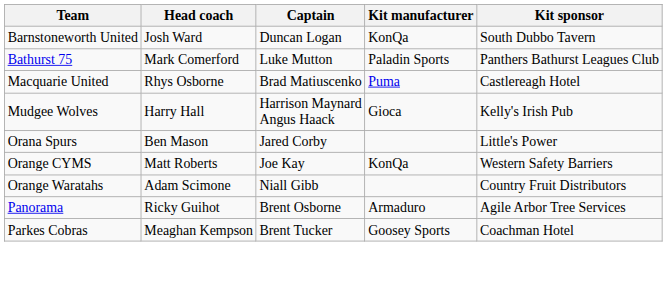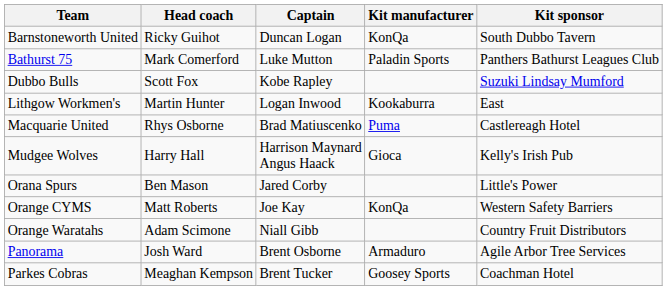Barnstoneworth United | Head coach: Josh Ward -> Ricky Guihot
+ row: Dubbo Bulls | Scott Fox | Kobe Rapley | Suzuki Lindsay Mumford
+ row: Lithgow Workmen's | Martin Hunter | Logan Inwood | Kookaburra | East
Panorama | Head coach: Ricky Guihot -> Josh Ward
